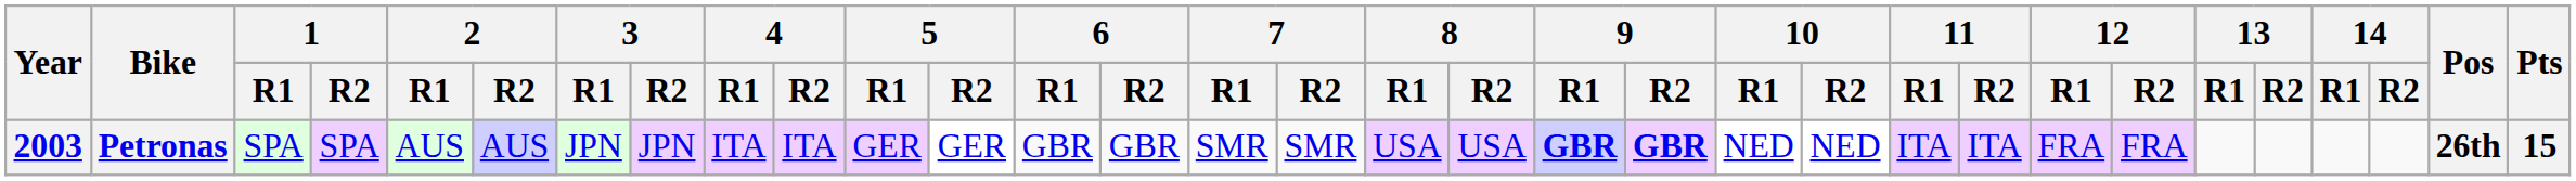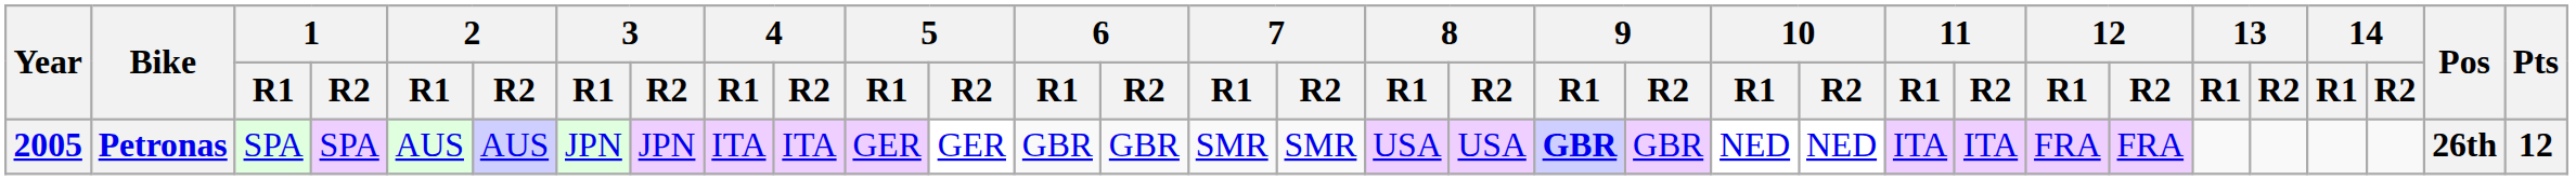Petronas | Year: 2003 -> 2005
Petronas | 9 / R2: bold -> normal
Petronas | Pts: 15 -> 12
